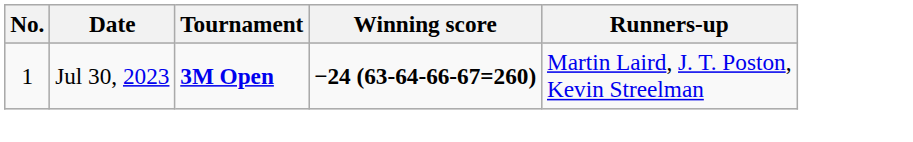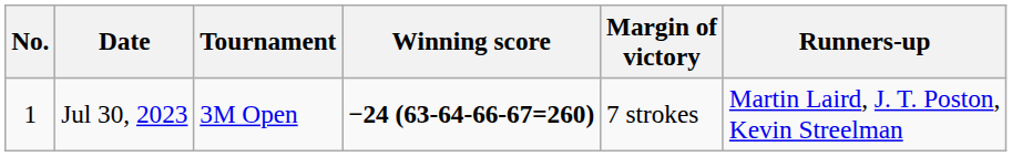+ column: Margin of victory | 7 strokes
Jul 30, 2023 | Tournament: bold -> normal
